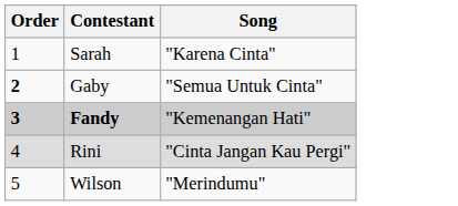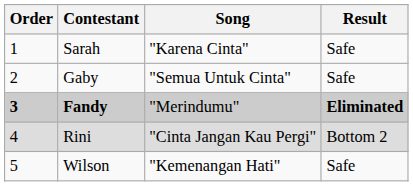+ column: Result | Safe | Safe | Eliminated | Bottom 2 | Safe
Gaby | Order: bold -> normal
Fandy | Song: "Kemenangan Hati" -> "Merindumu"
Wilson | Song: "Merindumu" -> "Kemenangan Hati"
